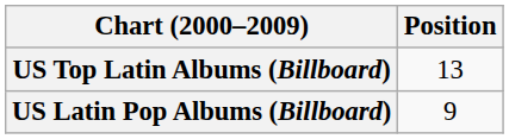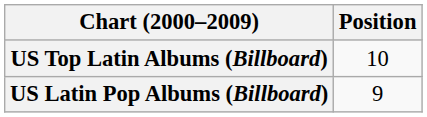US Top Latin Albums (Billboard) | Position: 13 -> 10
